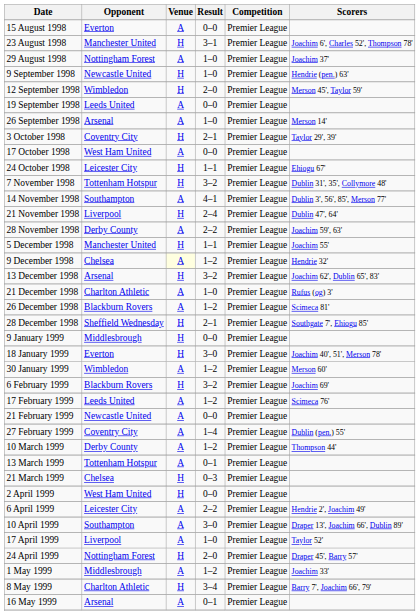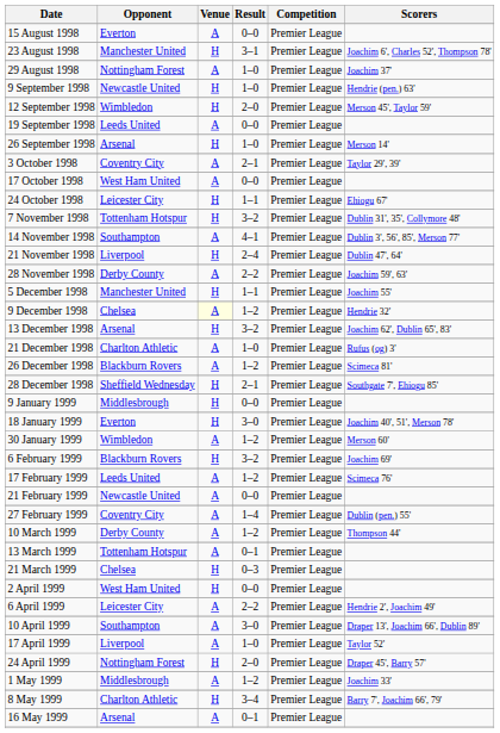26 September 1998 | Venue: A -> H
3 October 1998 | Venue: H -> A
